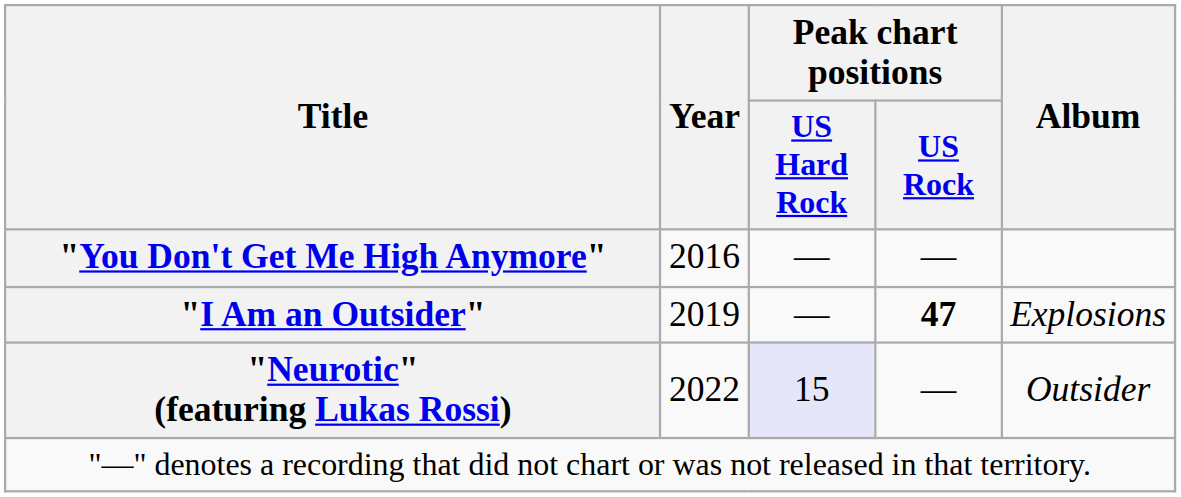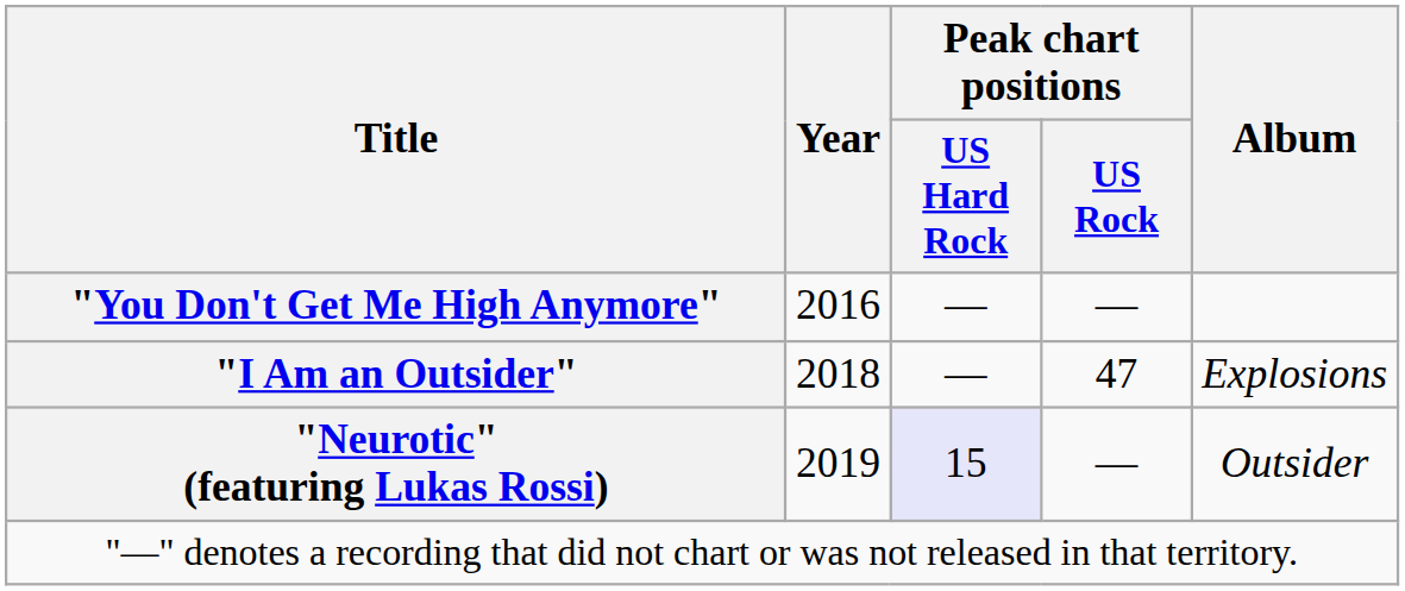"I Am an Outsider" | Year: 2019 -> 2018
"I Am an Outsider" | Peak chart positions / US Rock: bold -> normal
"Neurotic" (featuring Lukas Rossi) | Year: 2022 -> 2019
